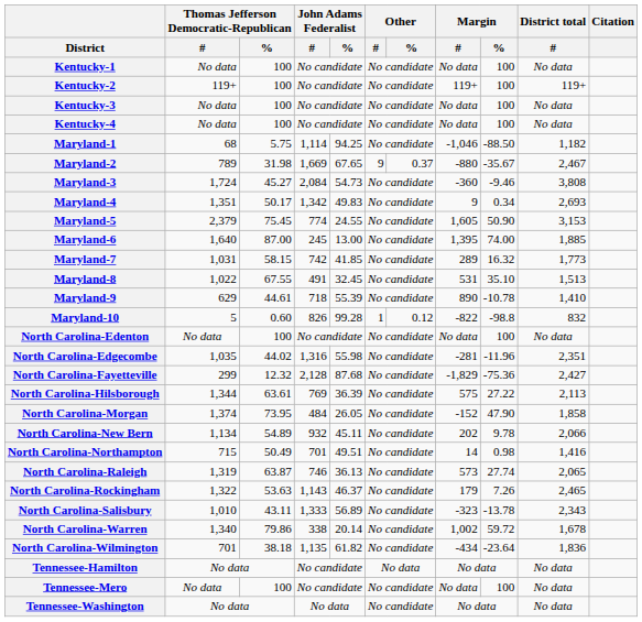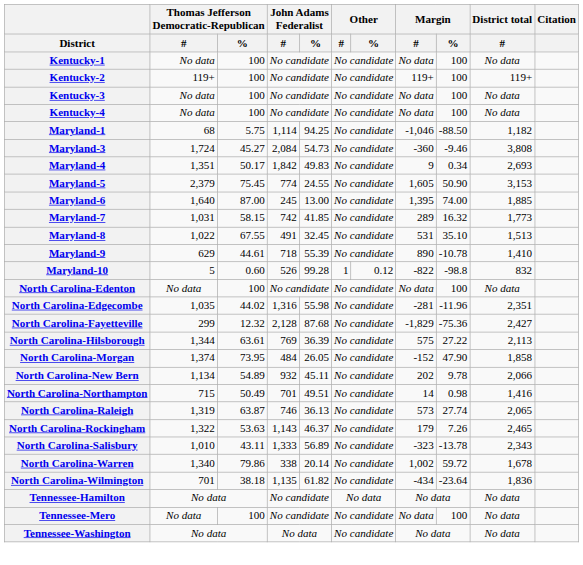- row: Maryland-2 | 789 | 31.98 | 1,669 | 67.65 | 9 | 0.37 | -880 | -35.67 | 2,467
Maryland-4 | John Adams Federalist / #: 1,342 -> 1,842
Maryland-10 | John Adams Federalist / #: 826 -> 526
